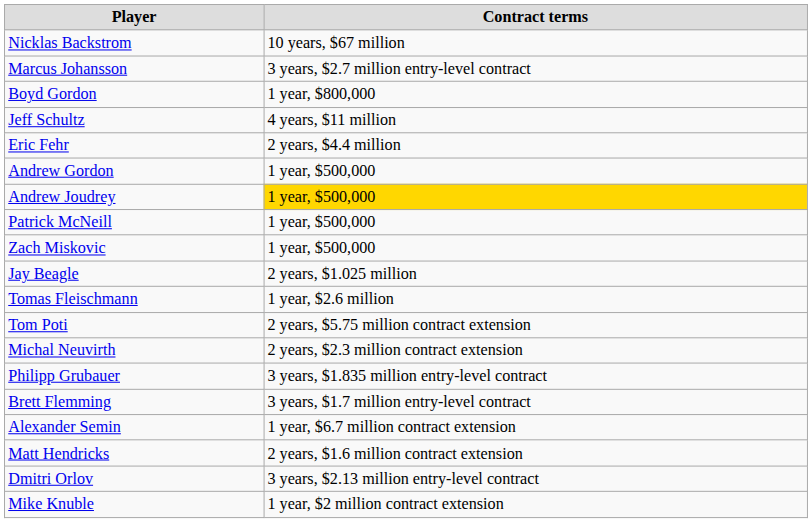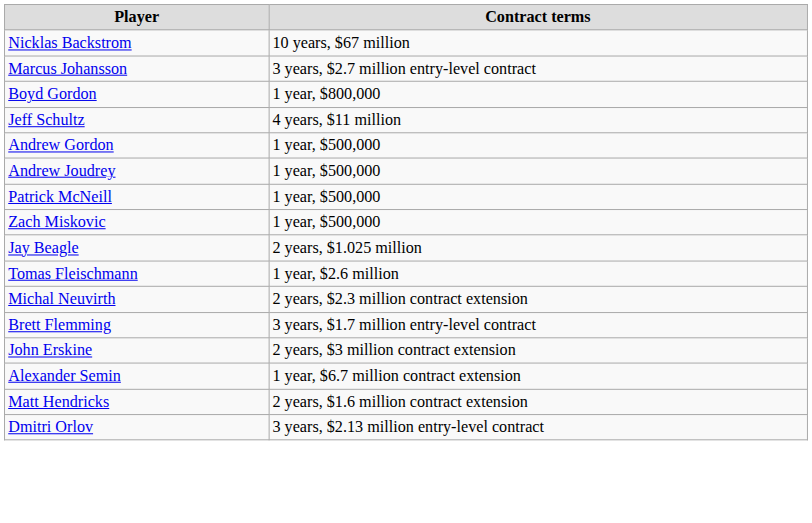- row: Eric Fehr | 2 years, $4.4 million
Andrew Joudrey | Contract terms: gold background -> no background
- row: Tom Poti | 2 years, $5.75 million contract extension
- row: Philipp Grubauer | 3 years, $1.835 million entry-level contract
+ row: John Erskine | 2 years, $3 million contract extension
- row: Mike Knuble | 1 year, $2 million contract extension
